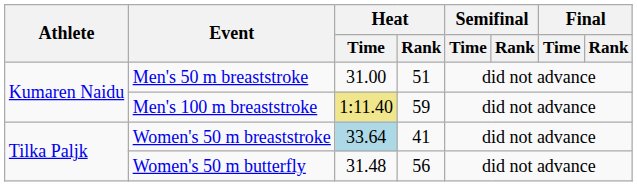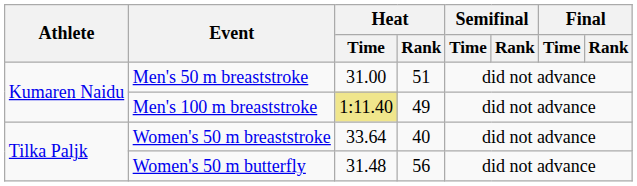Men's 100 m breaststroke | Heat / Rank: 59 -> 49
Women's 50 m breaststroke | Heat / Time: lightblue background -> no background
Women's 50 m breaststroke | Heat / Rank: 41 -> 40
